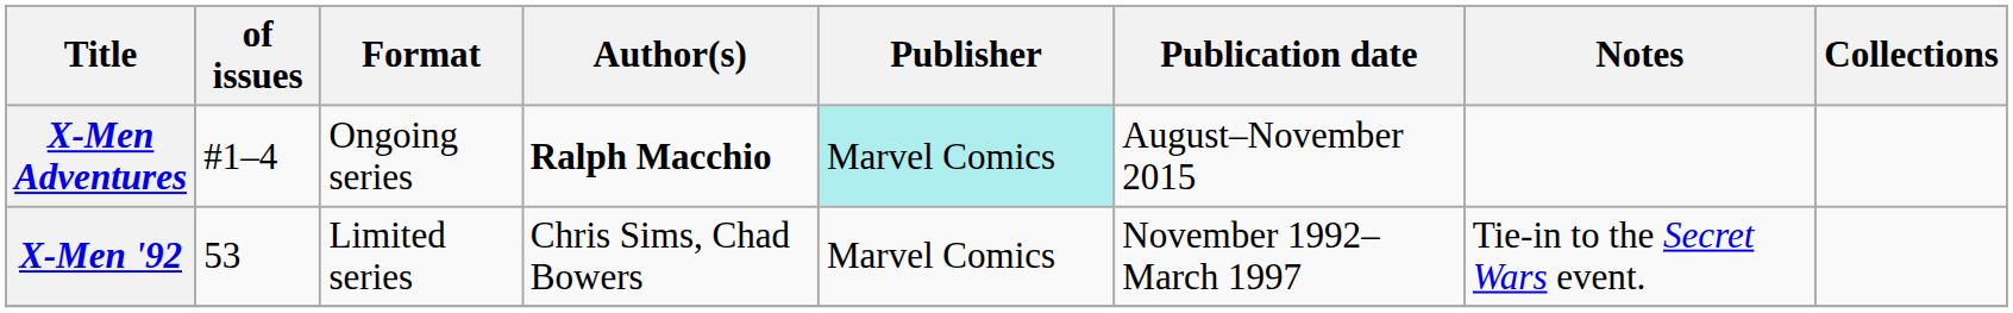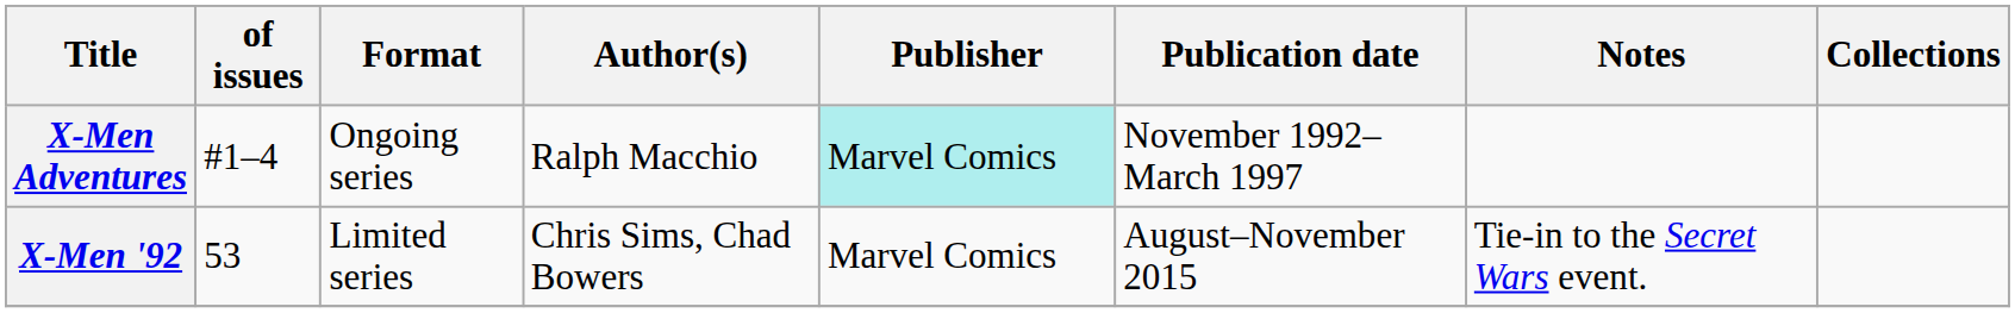X-Men Adventures | Author(s): bold -> normal
X-Men Adventures | Publication date: August–November 2015 -> November 1992–March 1997
X-Men '92 | Publication date: November 1992–March 1997 -> August–November 2015
